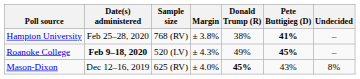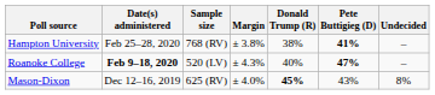Roanoke College | Donald Trump (R): 49% -> 40%
Roanoke College | Pete Buttigieg (D): 45% -> 47%
